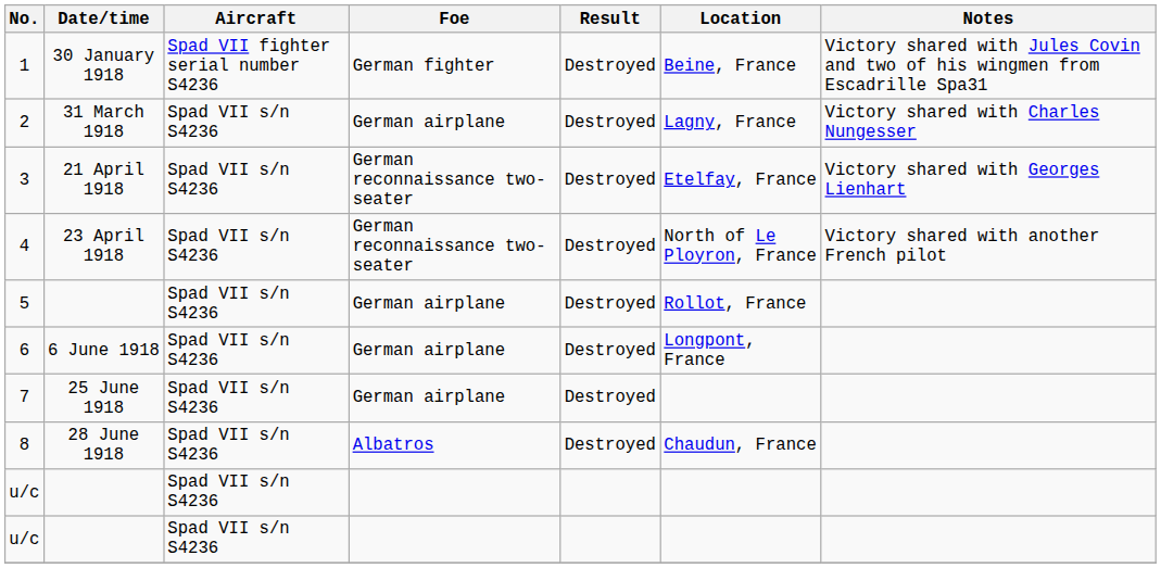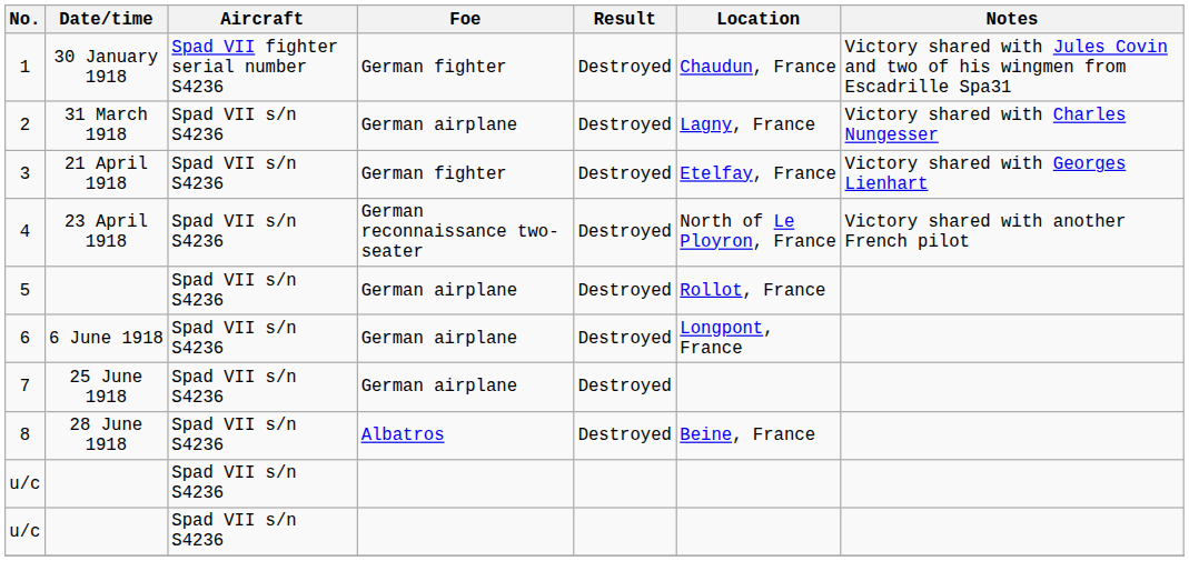1 | Location: Beine, France -> Chaudun, France
3 | Foe: German reconnaissance two-seater -> German fighter
8 | Location: Chaudun, France -> Beine, France
